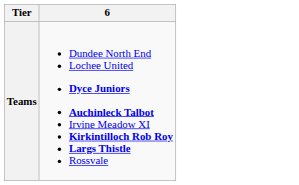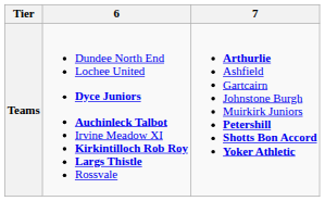+ column: 7 | Arthurlie Ashfield Gartcairn Johnstone Burgh Muirkirk Juniors Petershill Shotts Bon Accord Yoker Athletic
